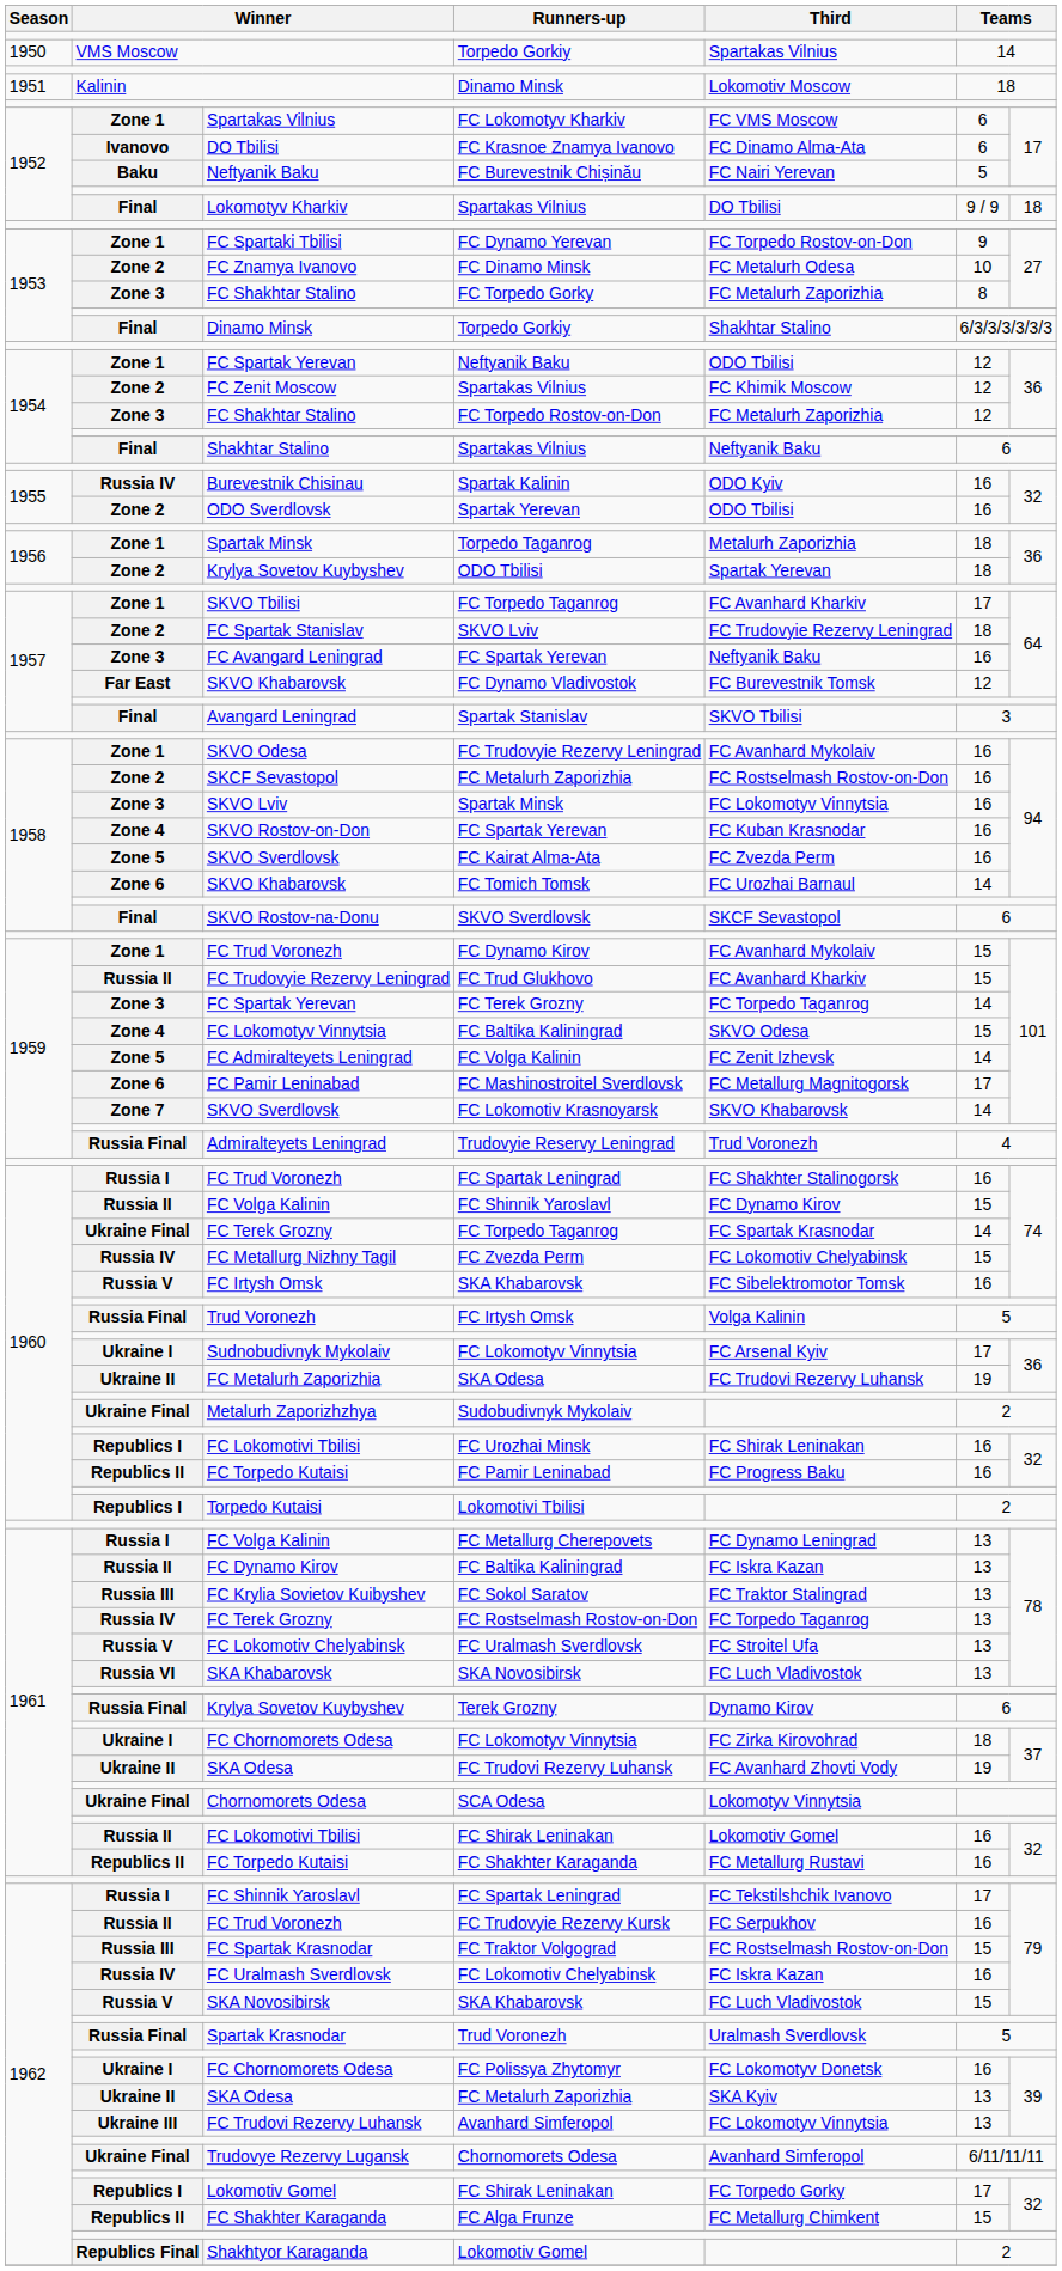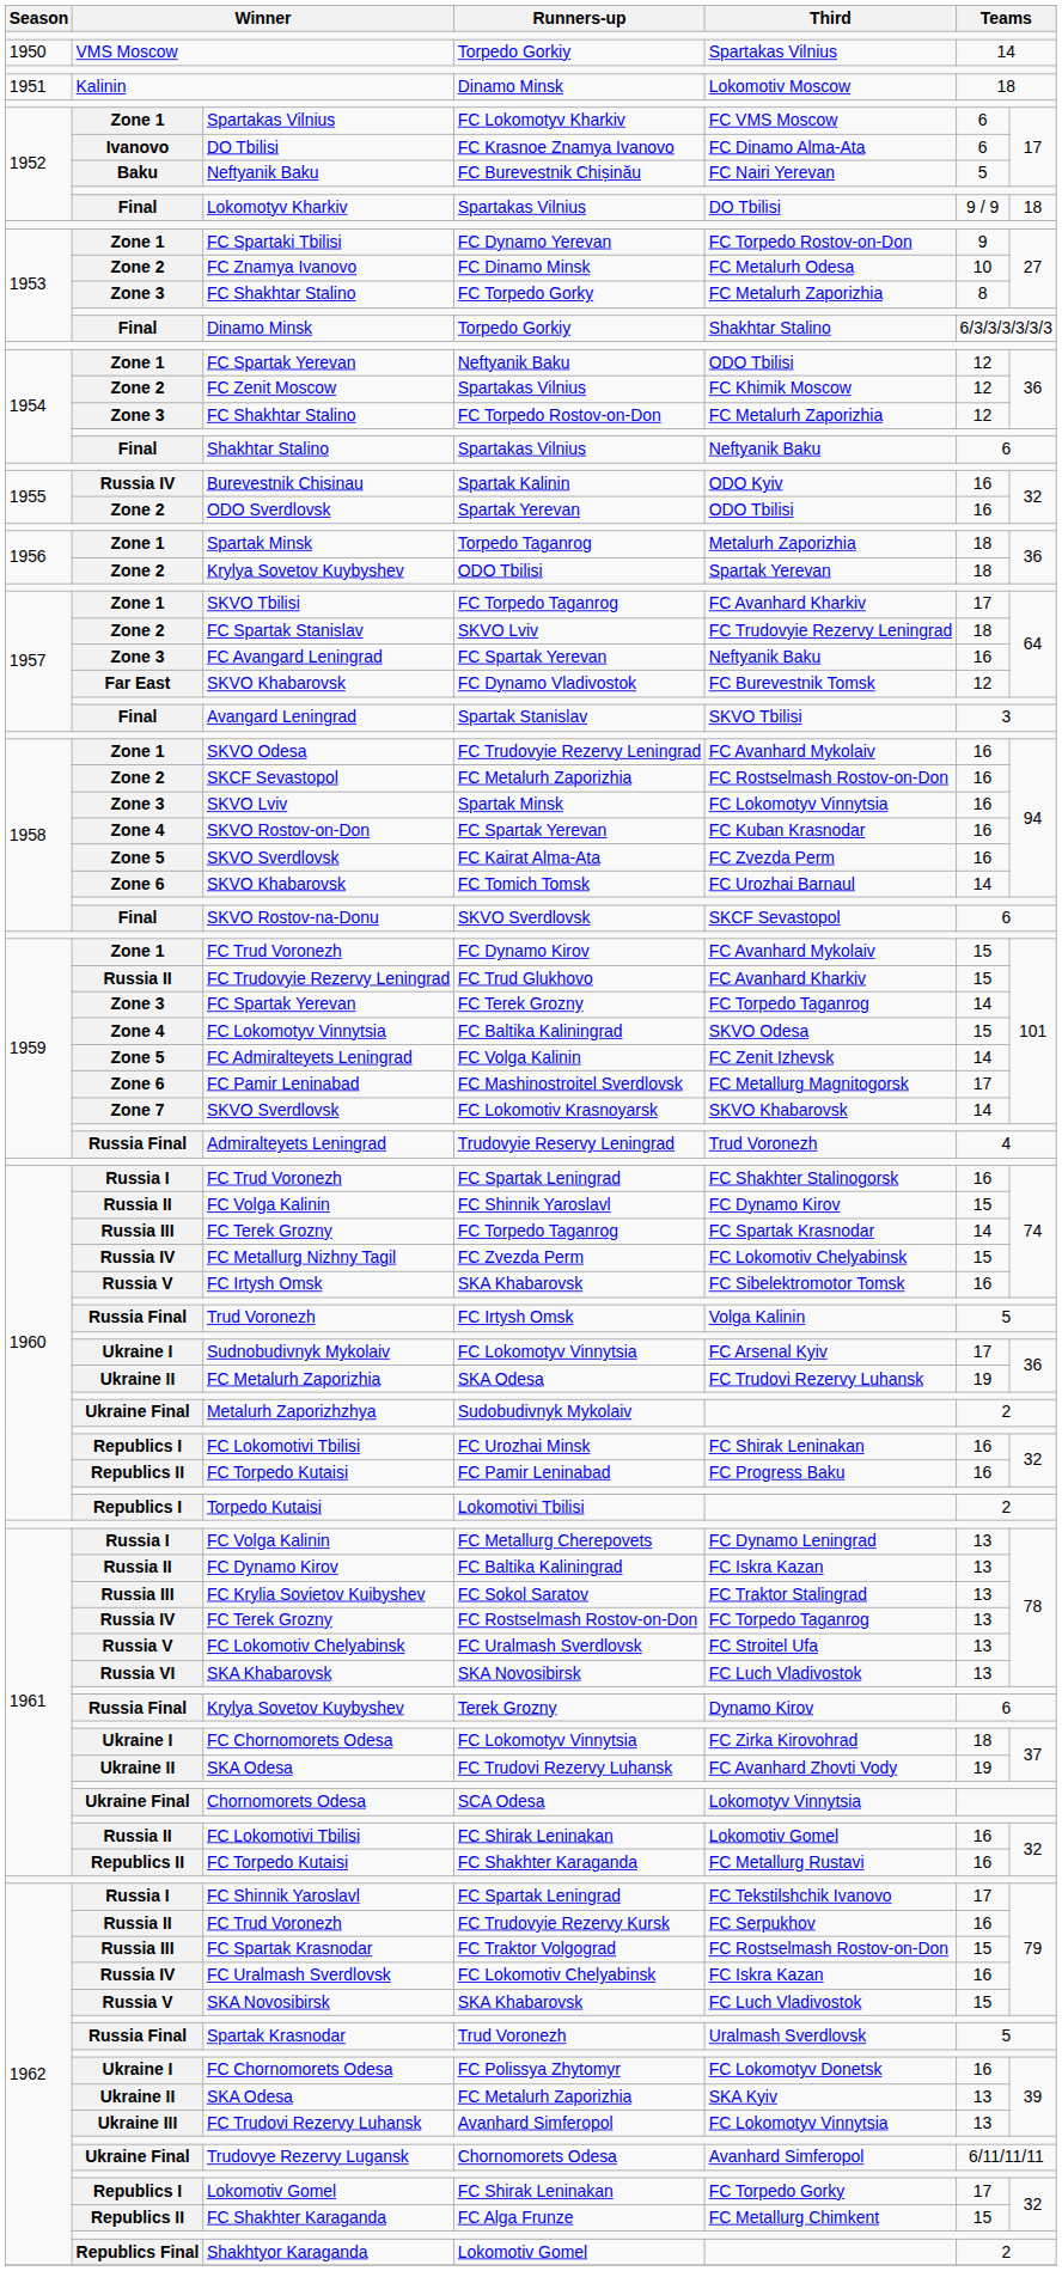1960 / FC Torpedo Taganrog | column 2: Ukraine Final -> Russia III
